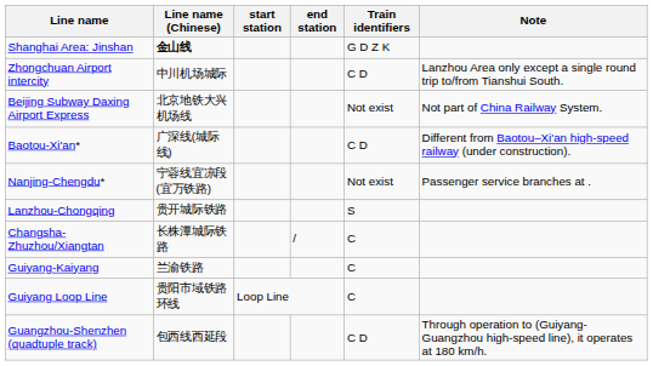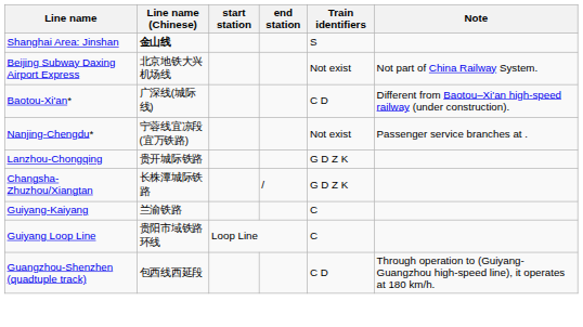Shanghai Area: Jinshan | Train identifiers: G D Z K -> S
- row: Zhongchuan Airport intercity | 中川机场城际 | C D | Lanzhou Area only except a single round trip to/from Tianshui South.
Lanzhou-Chongqing | Train identifiers: S -> G D Z K
Changsha-Zhuzhou/Xiangtan | Train identifiers: C -> G D Z K
